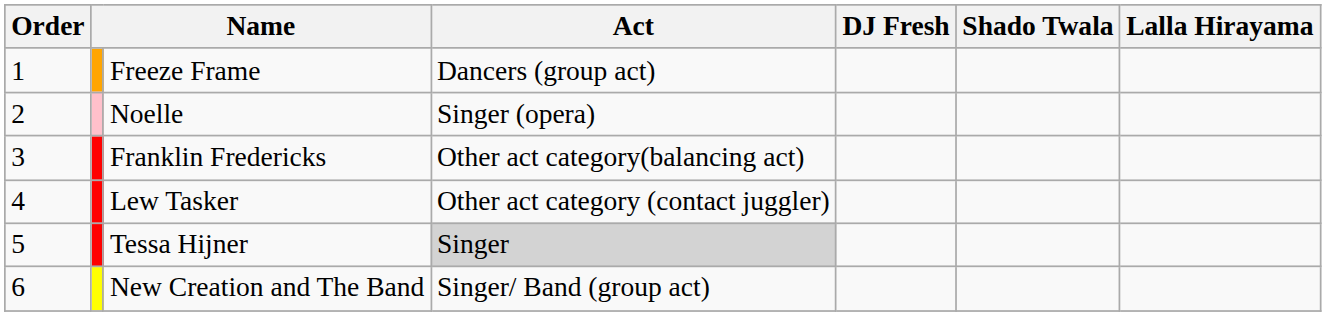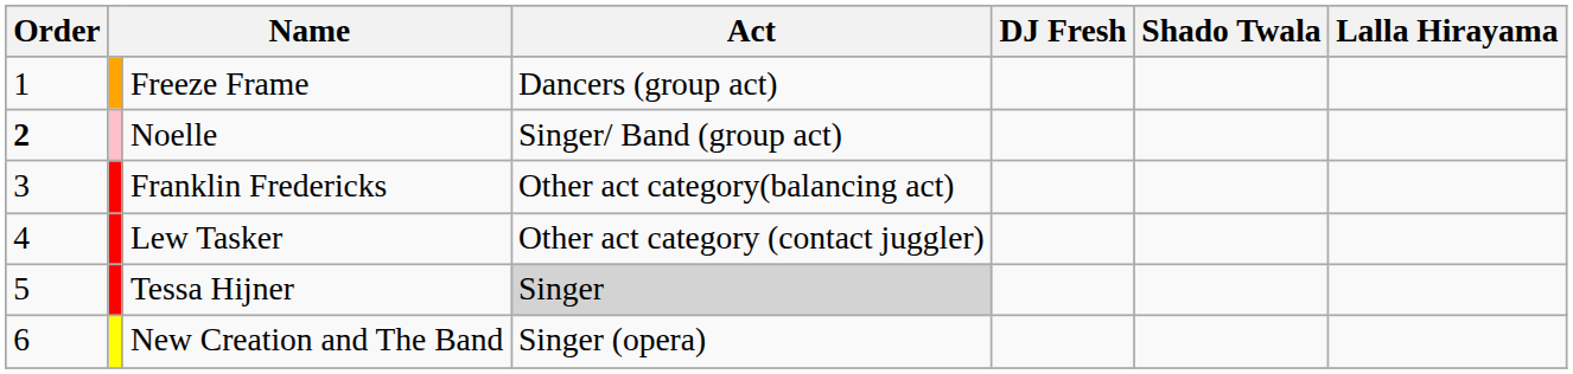Noelle | Order: normal -> bold
Noelle | Act: Singer (opera) -> Singer/ Band (group act)
New Creation and The Band | Act: Singer/ Band (group act) -> Singer (opera)
